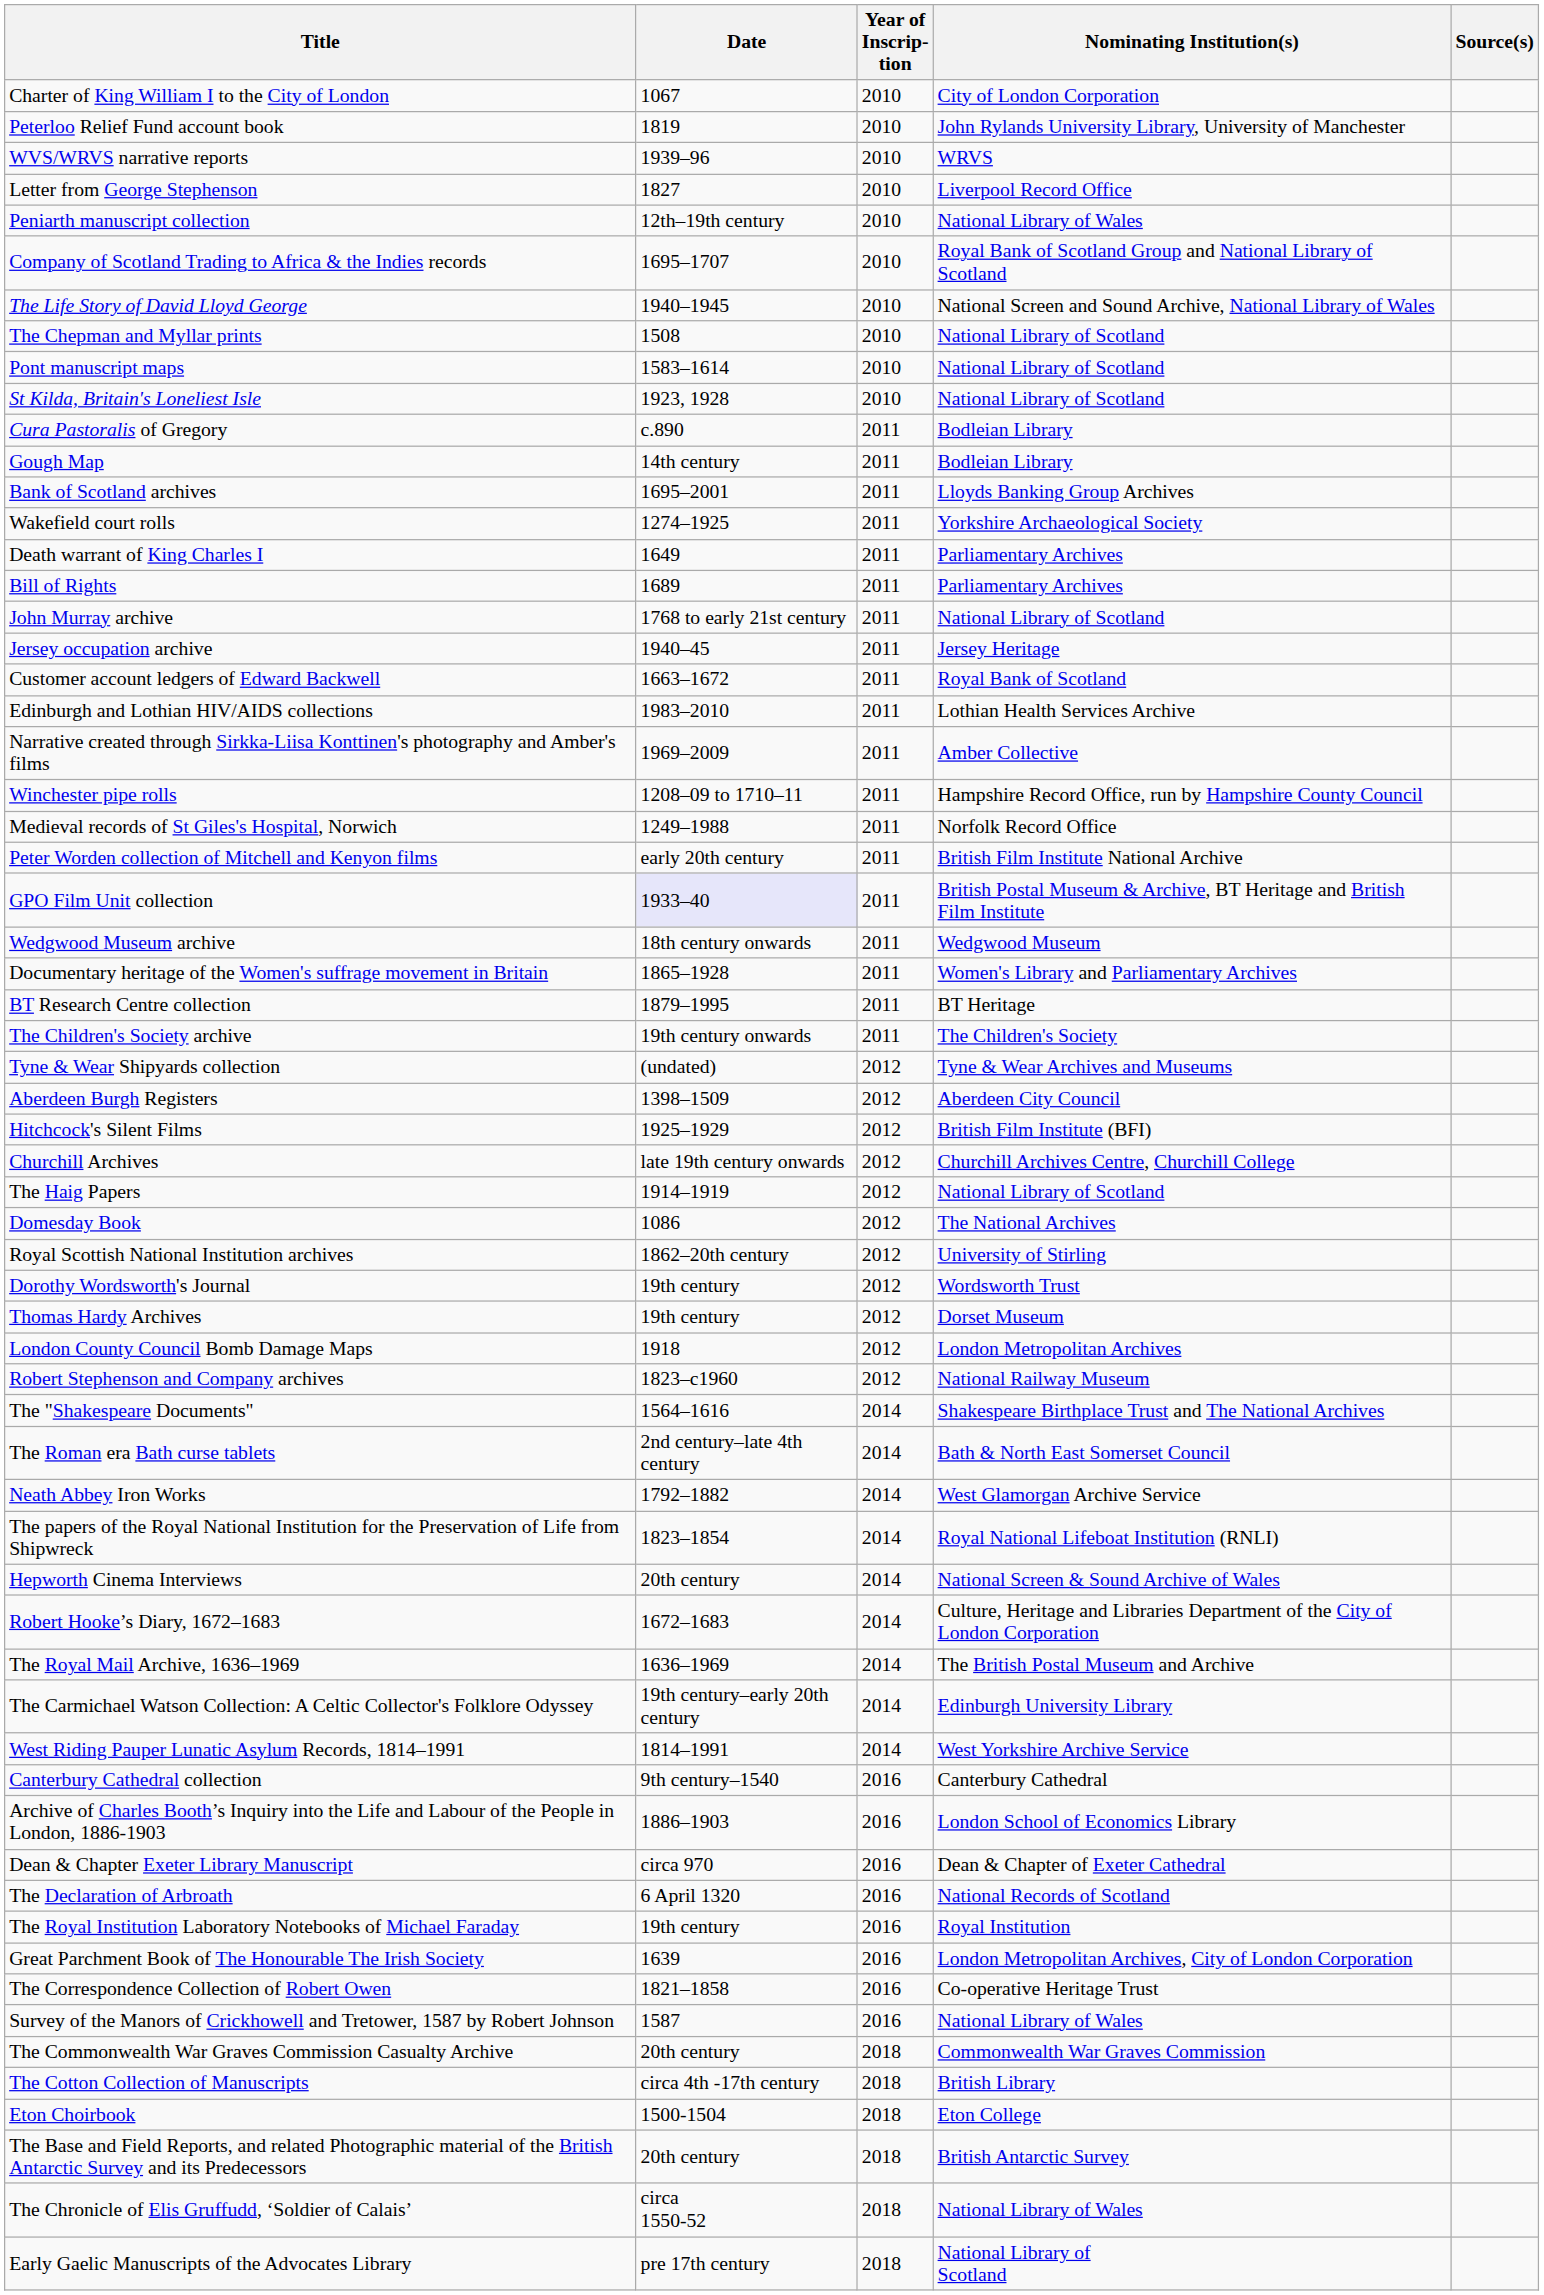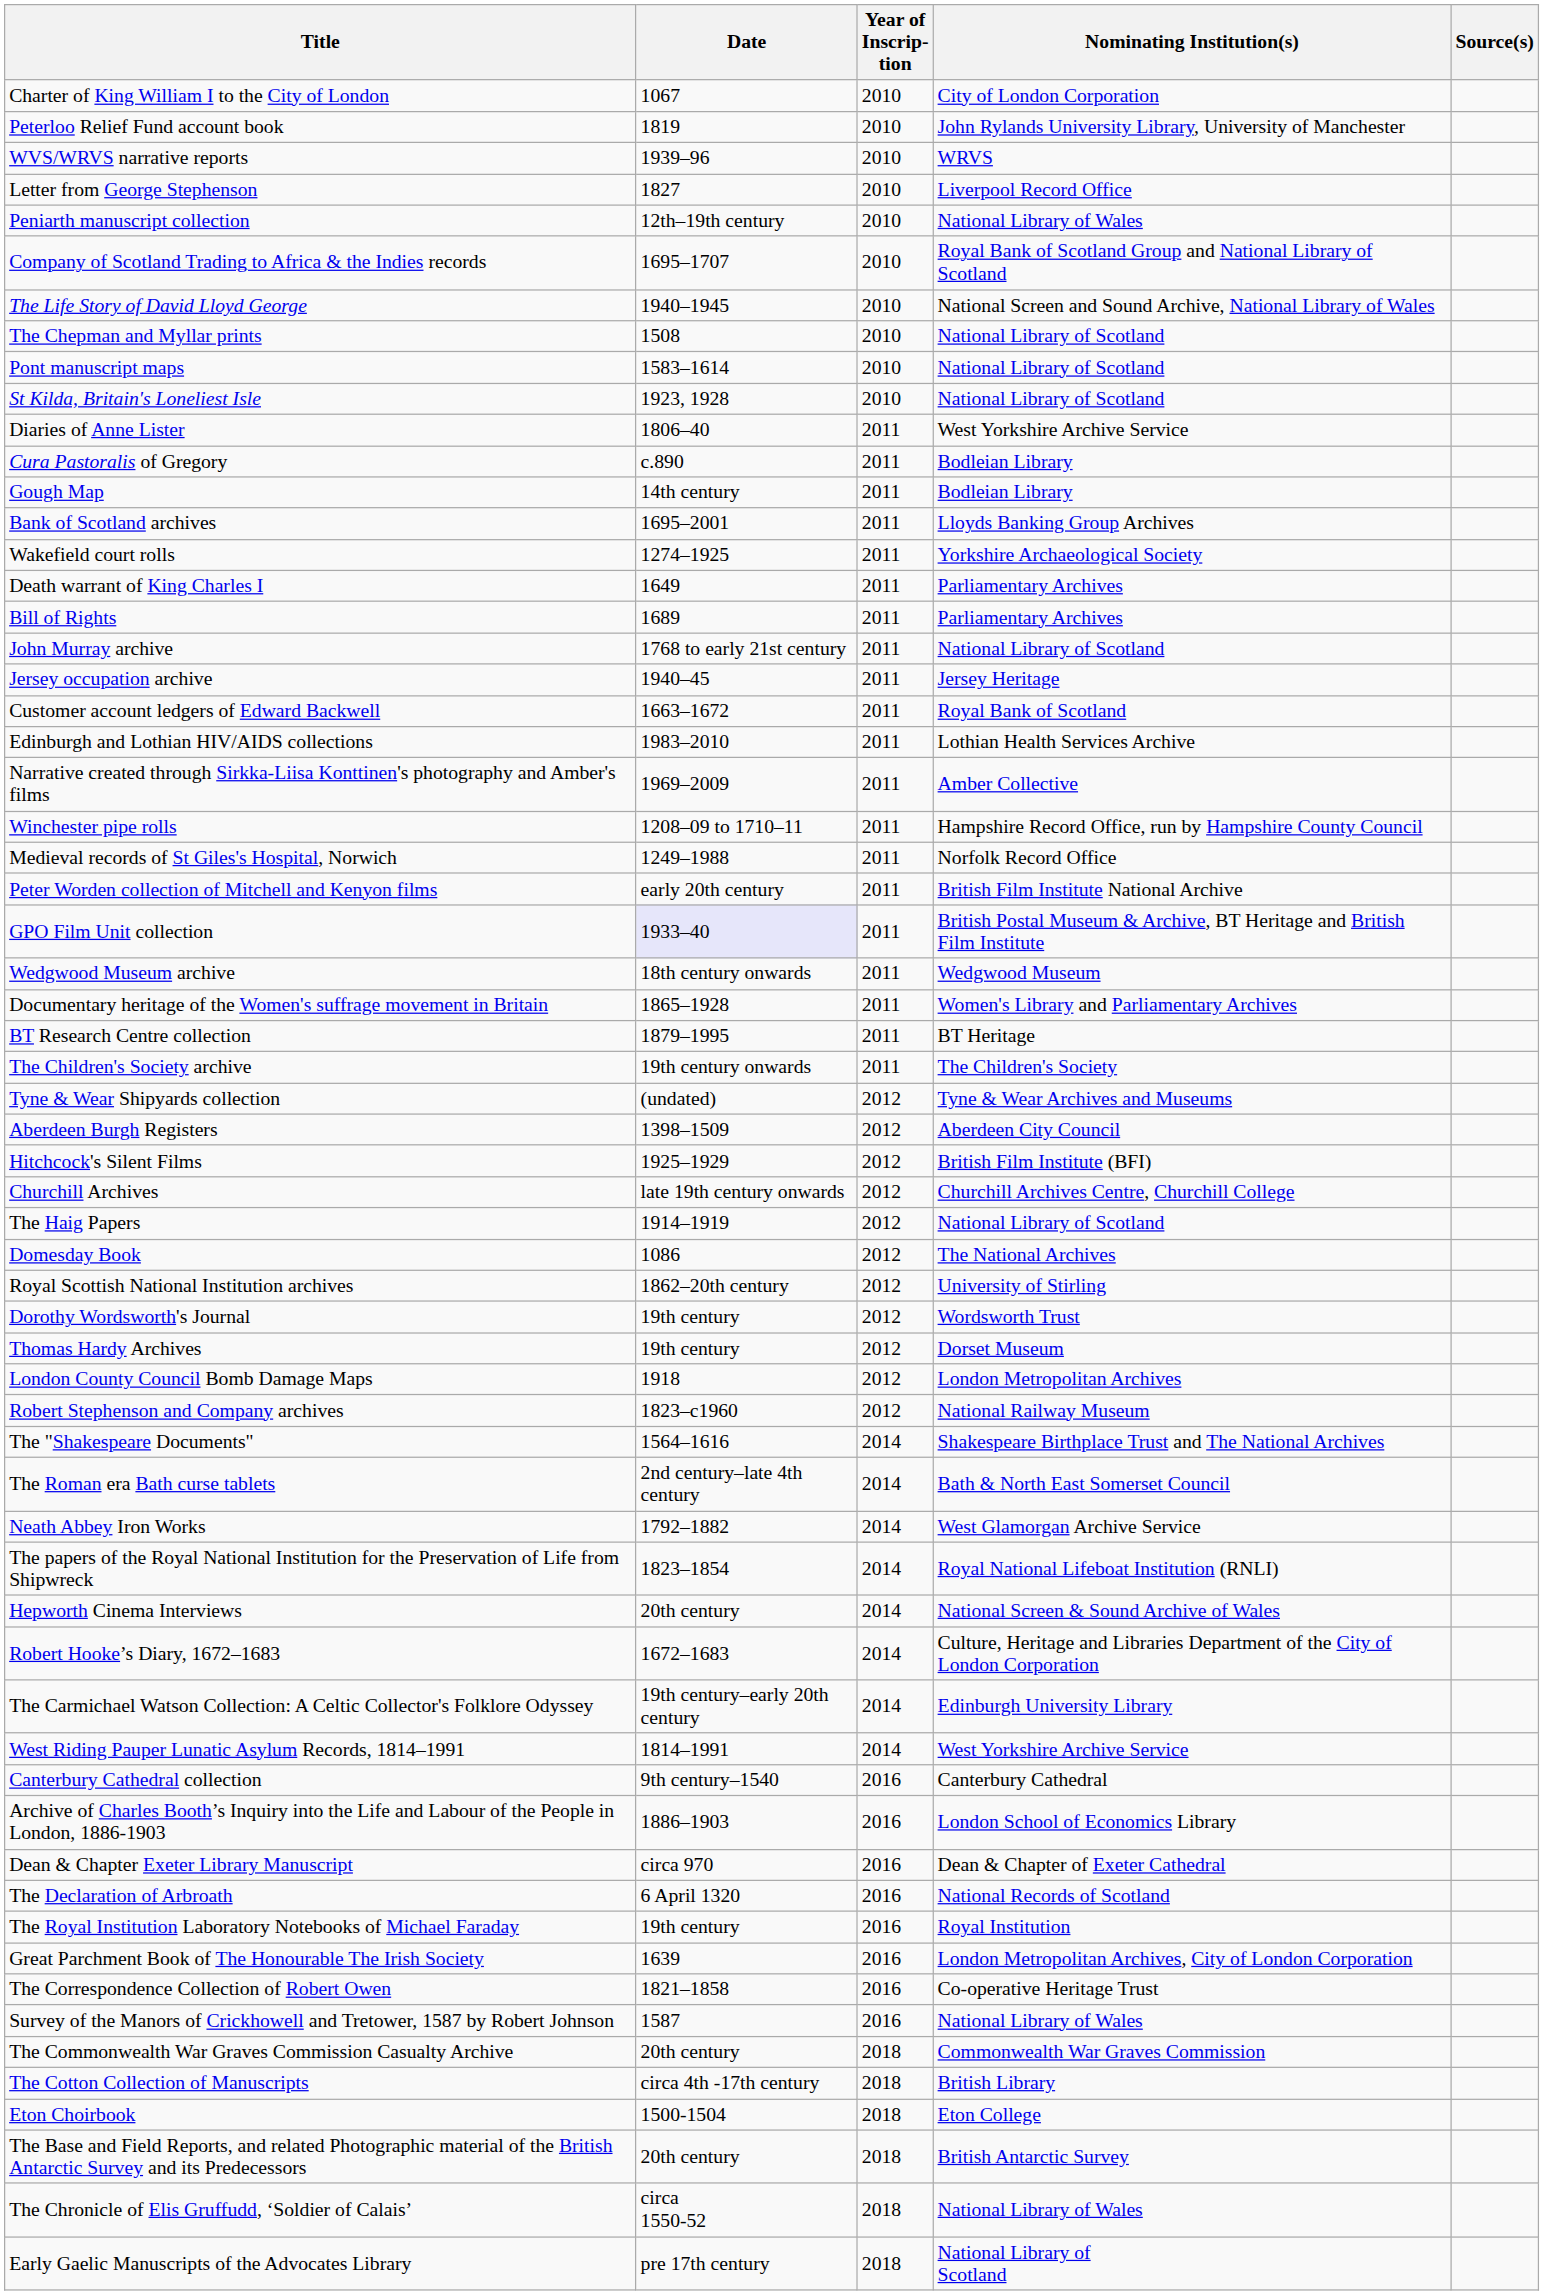+ row: Diaries of Anne Lister | 1806–40 | 2011 | West Yorkshire Archive Service
- row: The Royal Mail Archive, 1636–1969 | 1636–1969 | 2014 | The British Postal Museum and Archive
